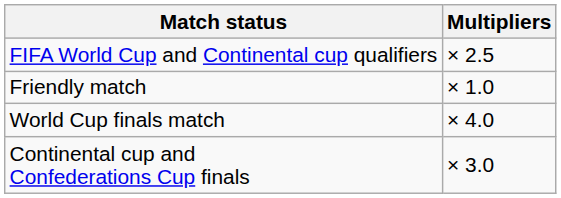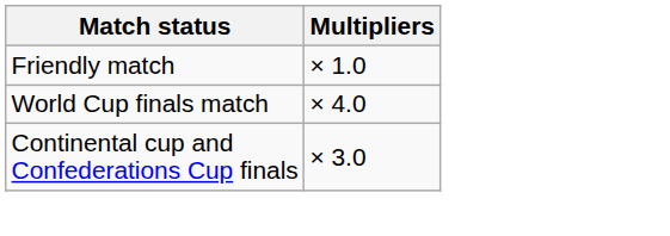- row: FIFA World Cup and Continental cup qualifiers | × 2.5
